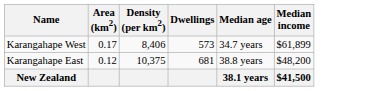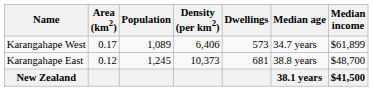+ column: Population | 1,089 | 1,245
Karangahape West | Density (per km2): 8,406 -> 6,406
Karangahape East | Density (per km2): 10,375 -> 10,373
Karangahape East | Median income: $48,200 -> $48,700
